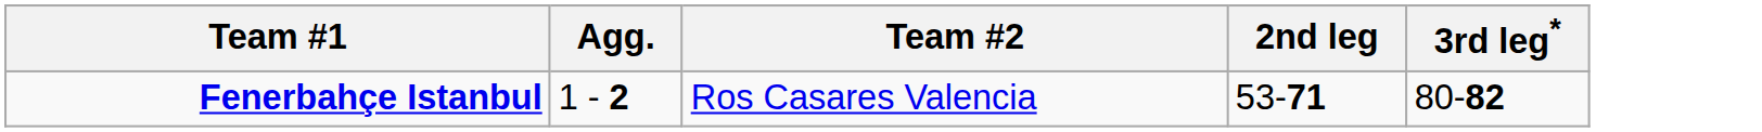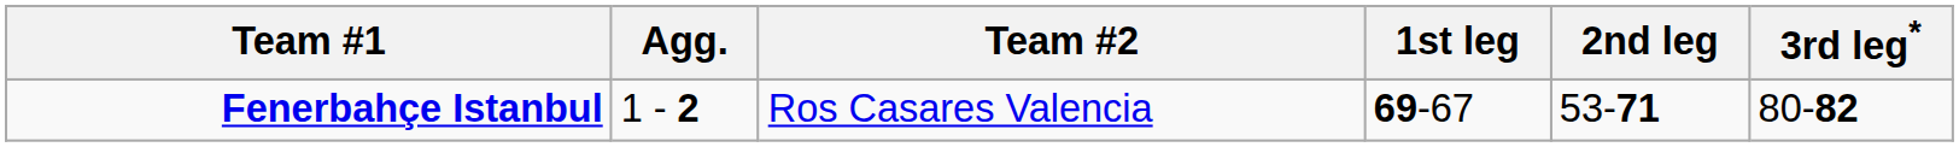+ column: 1st leg | 69-67
